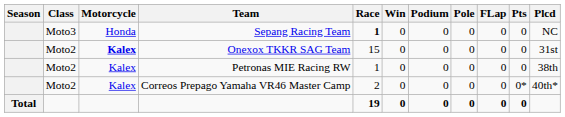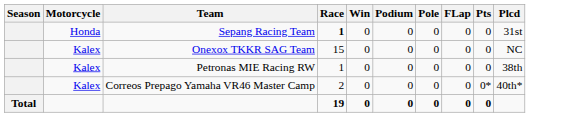- column: Class | Moto3 | Moto2 | Moto2 | Moto2
Sepang Racing Team | Plcd: NC -> 31st
Onexox TKKR SAG Team | Motorcycle: bold -> normal
Onexox TKKR SAG Team | Plcd: 31st -> NC
